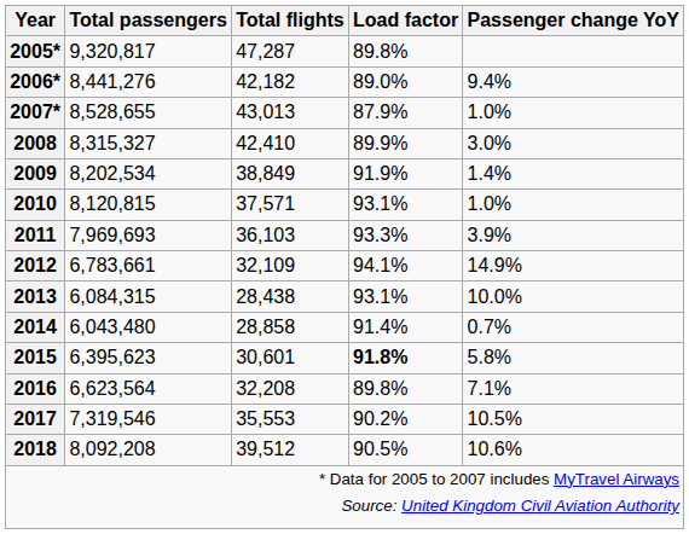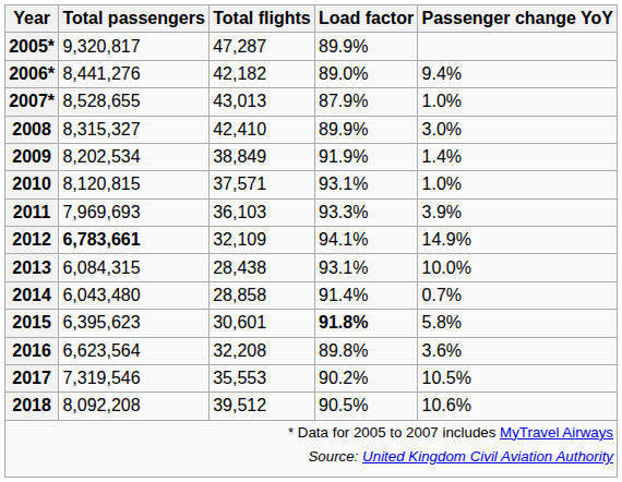2005* | Load factor: 89.8% -> 89.9%
2012 | Total passengers: normal -> bold
2016 | Passenger change YoY: 7.1% -> 3.6%
